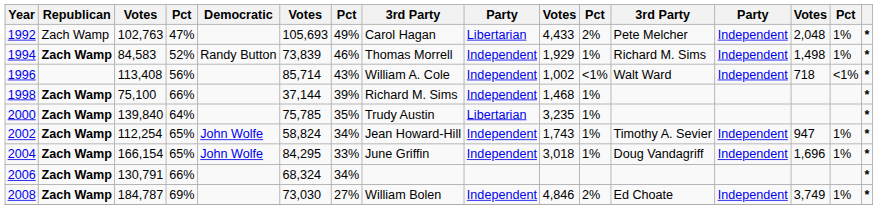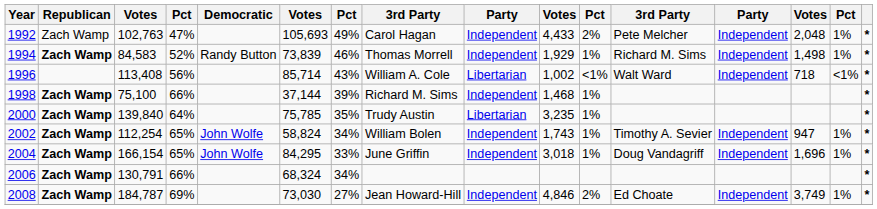1992 | column 9: Libertarian -> Independent
1996 | column 9: Independent -> Libertarian
2002 | column 8: Jean Howard-Hill -> William Bolen
2008 | column 8: William Bolen -> Jean Howard-Hill
